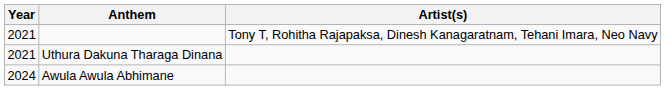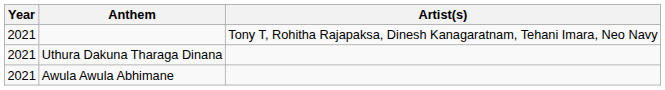Awula Awula Abhimane | Year: 2024 -> 2021
